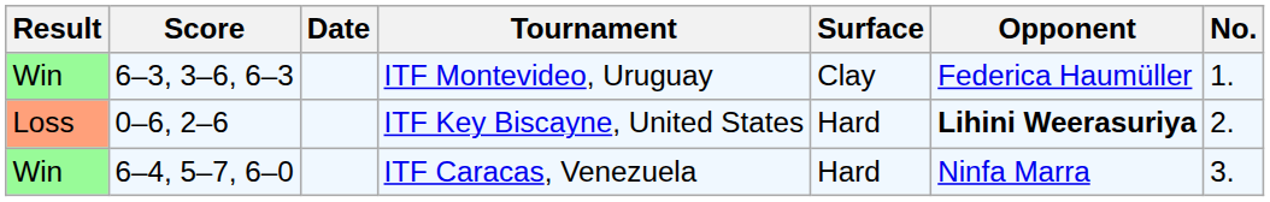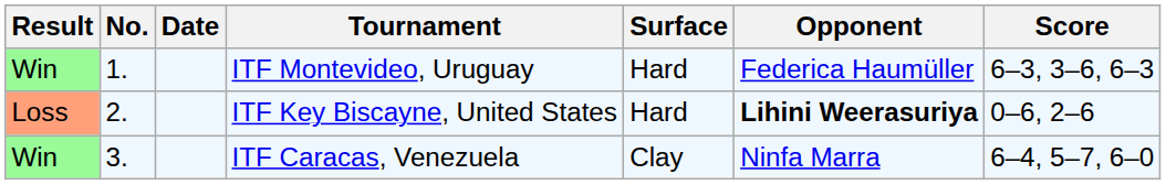columns swapped: No. <-> Score
ITF Montevideo, Uruguay | Surface: Clay -> Hard
ITF Caracas, Venezuela | Surface: Hard -> Clay
